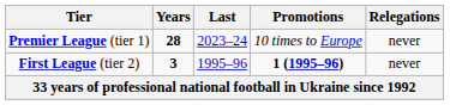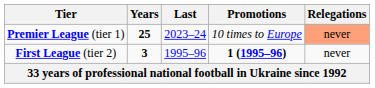Premier League (tier 1) | Years: 28 -> 25
Premier League (tier 1) | Relegations: no background -> lightsalmon background
